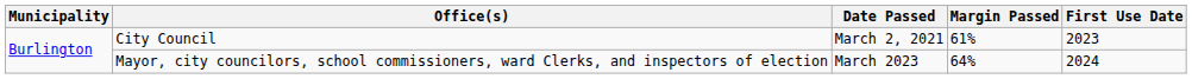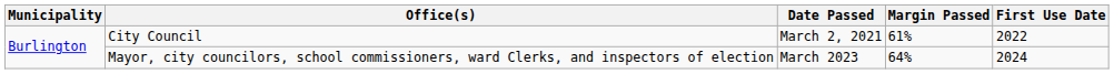City Council | First Use Date: 2023 -> 2022
